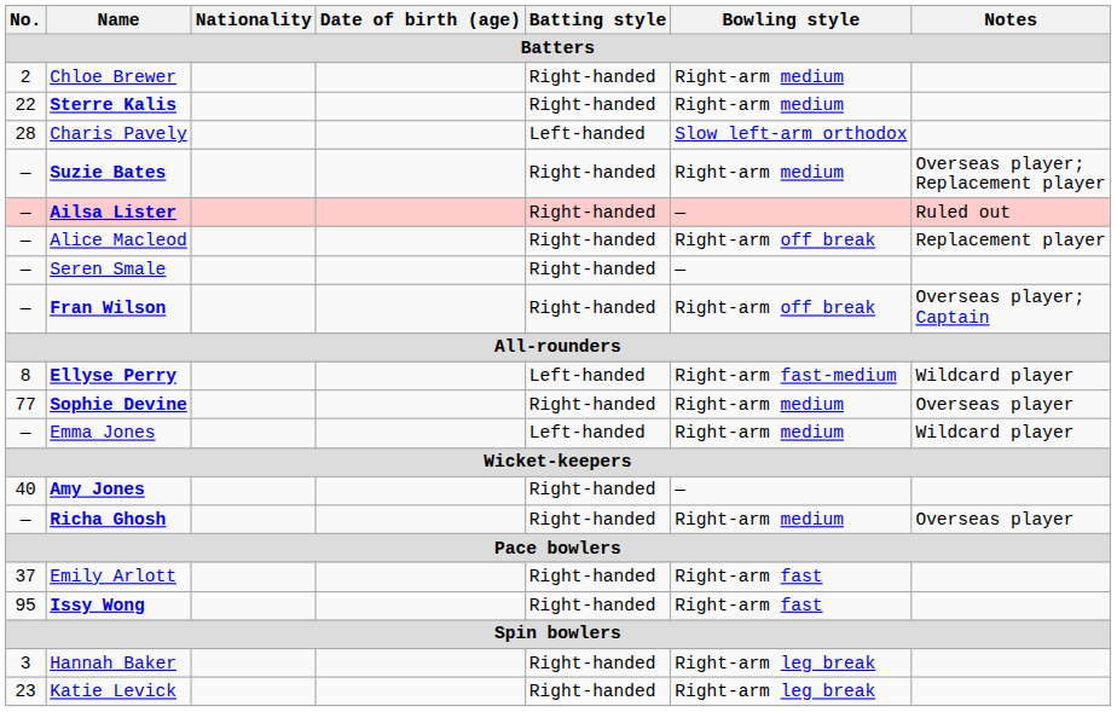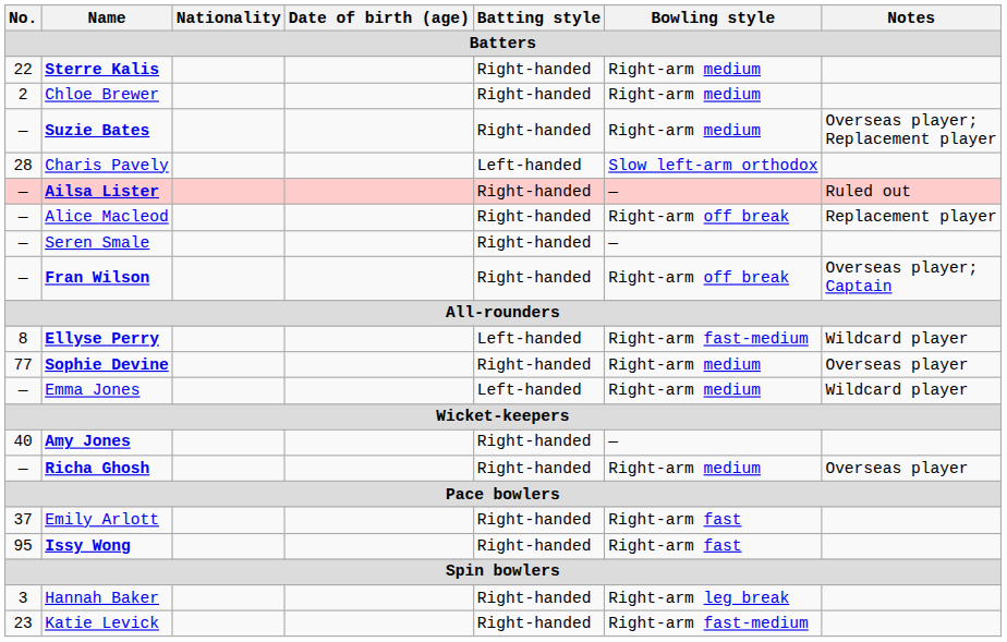rows swapped: Chloe Brewer <-> Sterre Kalis
rows swapped: Charis Pavely <-> Suzie Bates
Katie Levick | Bowling style: Right-arm leg break -> Right-arm fast-medium
